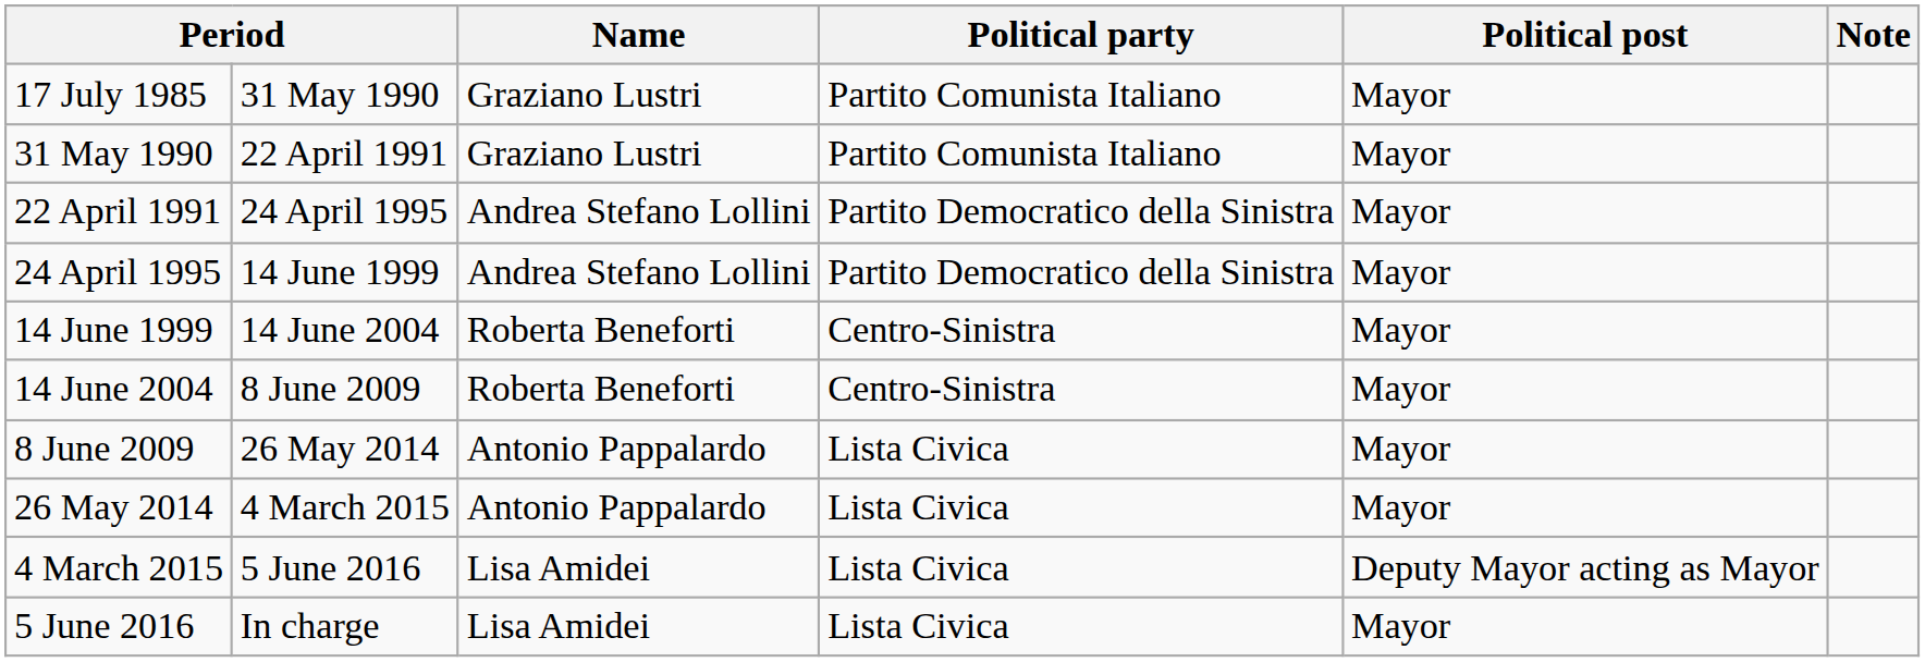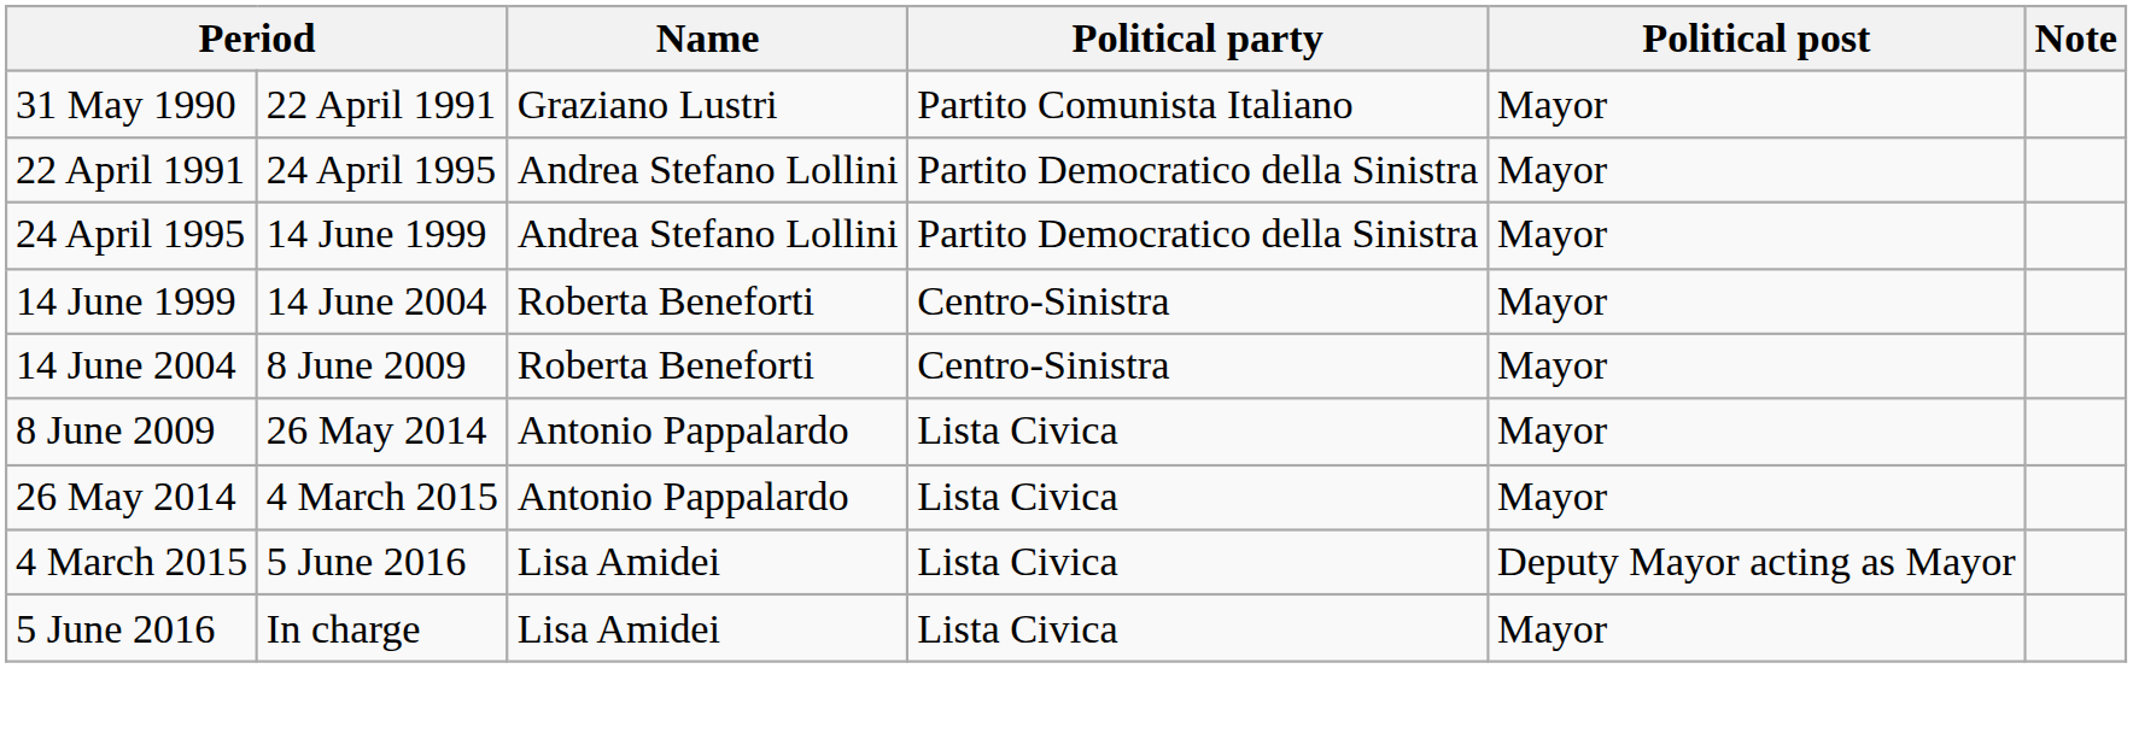- row: 17 July 1985 | 31 May 1990 | Graziano Lustri | Partito Comunista Italiano | Mayor
